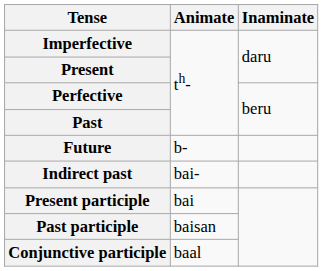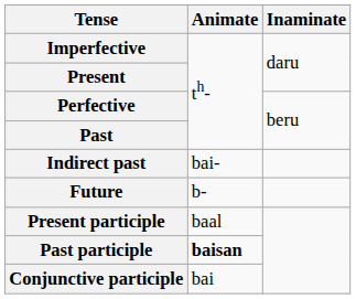rows swapped: Future <-> Indirect past
Present participle | Animate: bai -> baal
Past participle | Animate: normal -> bold
Conjunctive participle | Animate: baal -> bai
